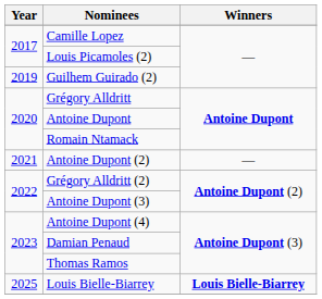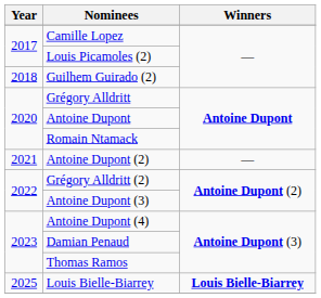Guilhem Guirado (2) | Year: 2019 -> 2018
